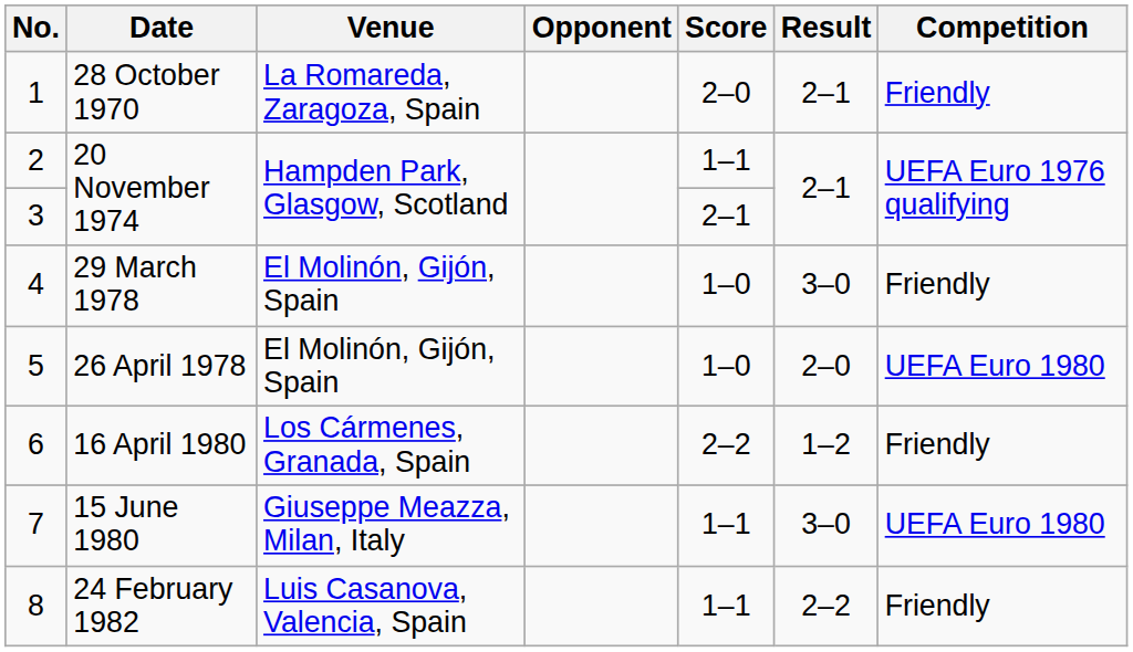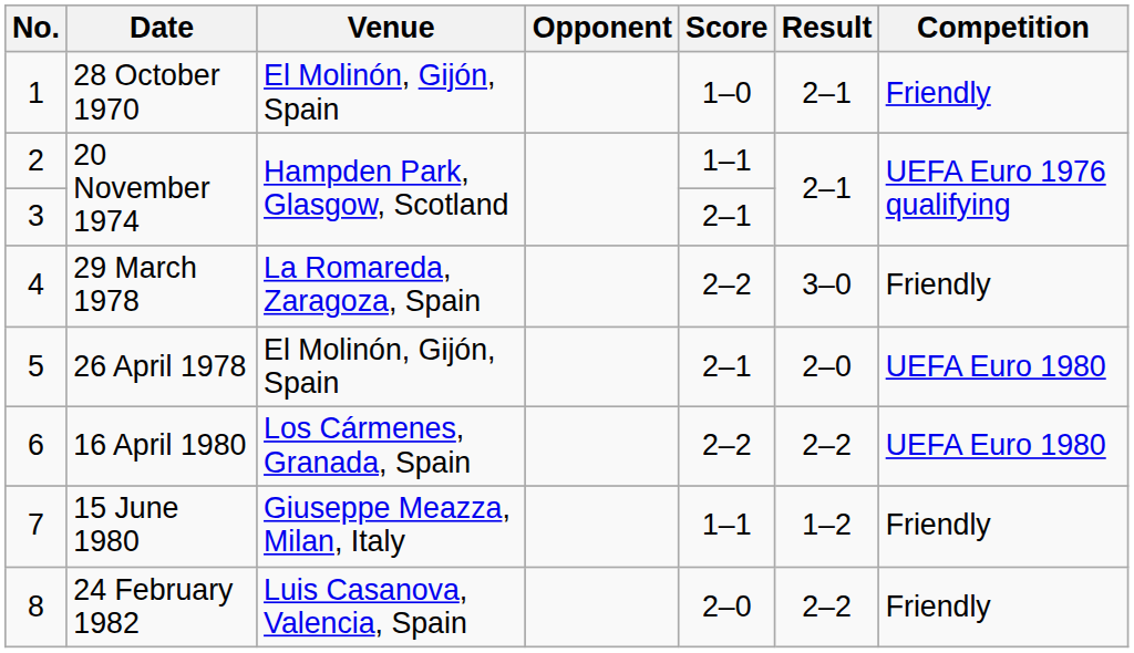1 | Venue: La Romareda, Zaragoza, Spain -> El Molinón, Gijón, Spain
1 | Score: 2–0 -> 1–0
4 | Venue: El Molinón, Gijón, Spain -> La Romareda, Zaragoza, Spain
4 | Score: 1–0 -> 2–2
5 | Score: 1–0 -> 2–1
6 | Result: 1–2 -> 2–2
6 | Competition: Friendly -> UEFA Euro 1980
7 | Result: 3–0 -> 1–2
7 | Competition: UEFA Euro 1980 -> Friendly
8 | Score: 1–1 -> 2–0
